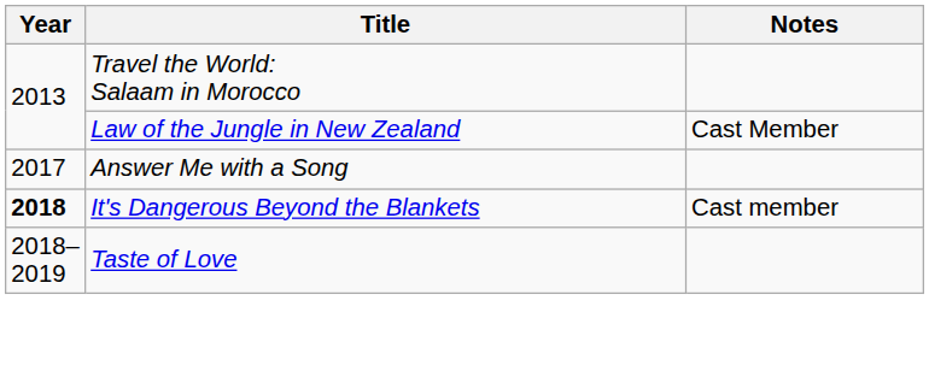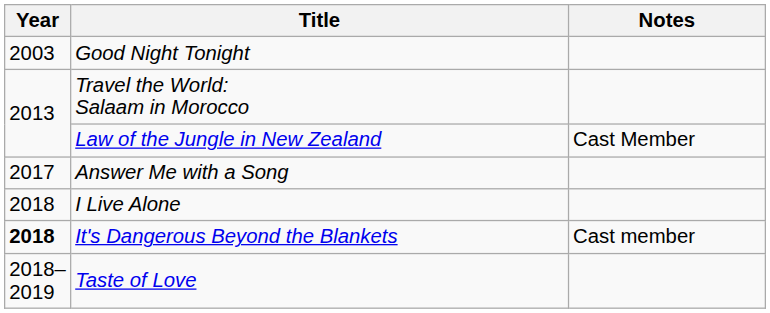+ row: 2003 | Good Night Tonight
+ row: 2018 | I Live Alone
